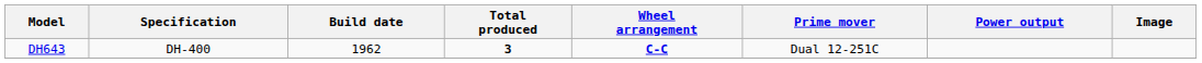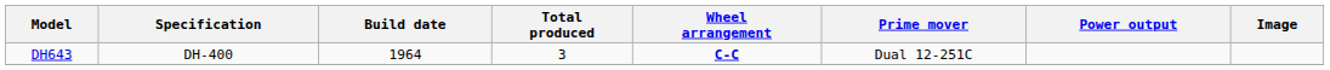DH643 | Build date: 1962 -> 1964
DH643 | Total produced: bold -> normal
